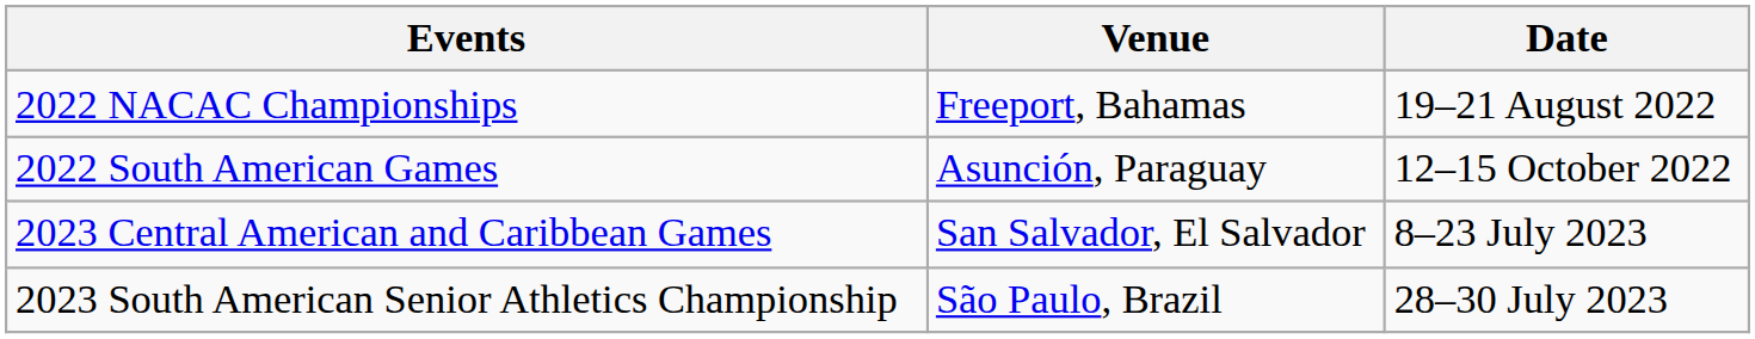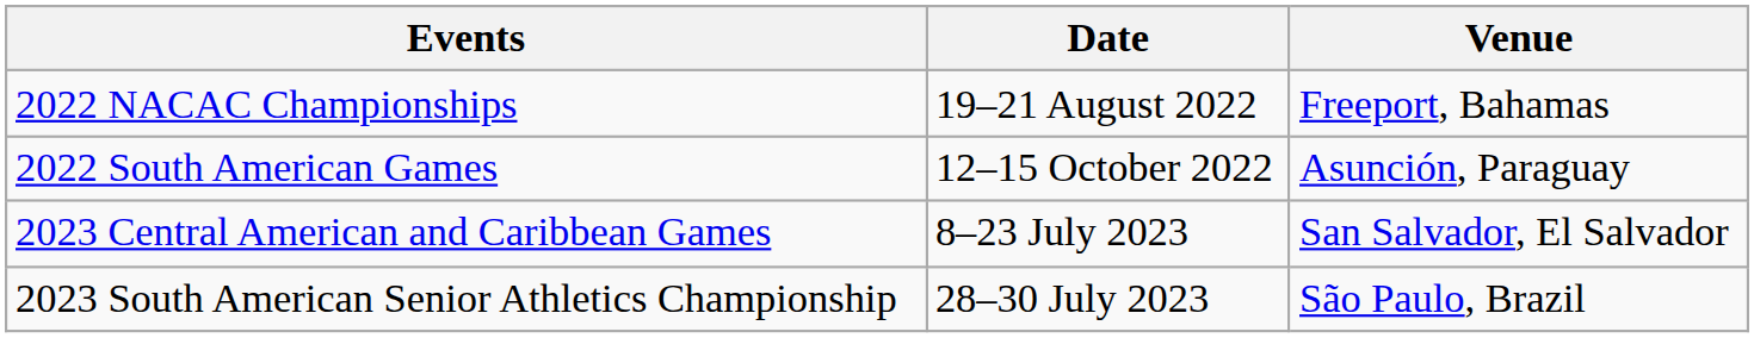columns swapped: Date <-> Venue
